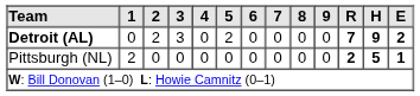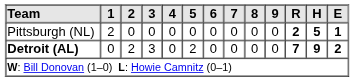rows swapped: Detroit (AL) <-> Pittsburgh (NL)
